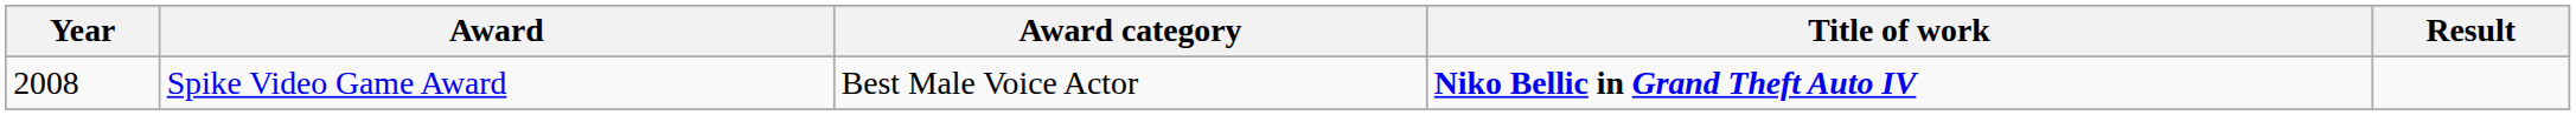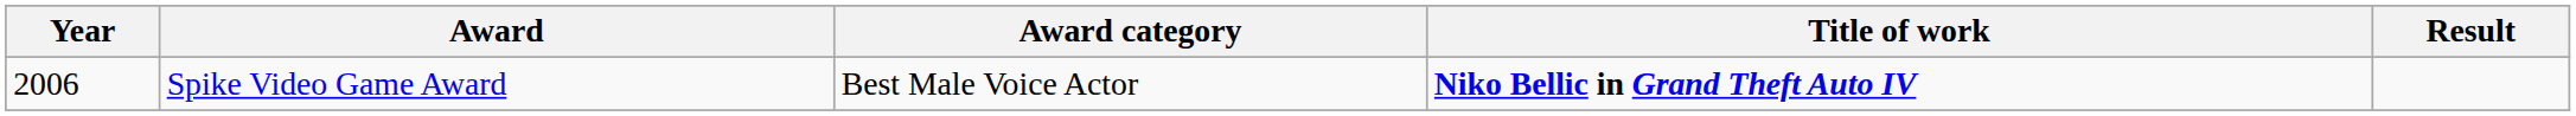Spike Video Game Award | Year: 2008 -> 2006
